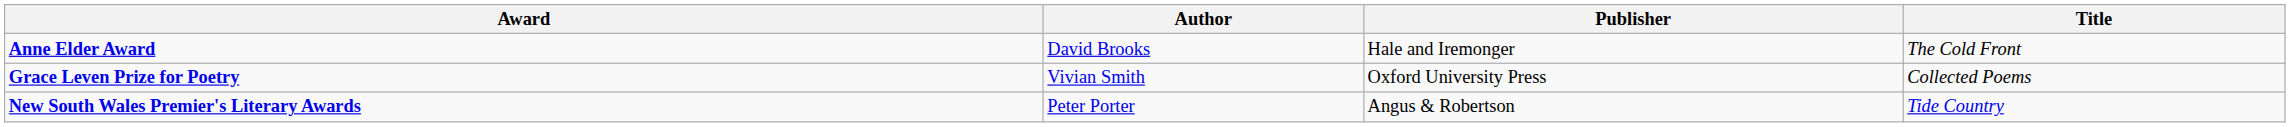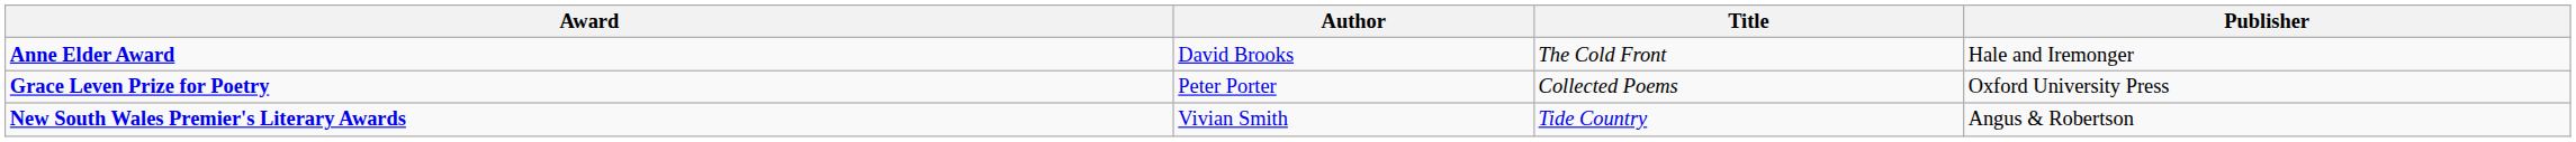columns swapped: Title <-> Publisher
Grace Leven Prize for Poetry | Author: Vivian Smith -> Peter Porter
New South Wales Premier's Literary Awards | Author: Peter Porter -> Vivian Smith
